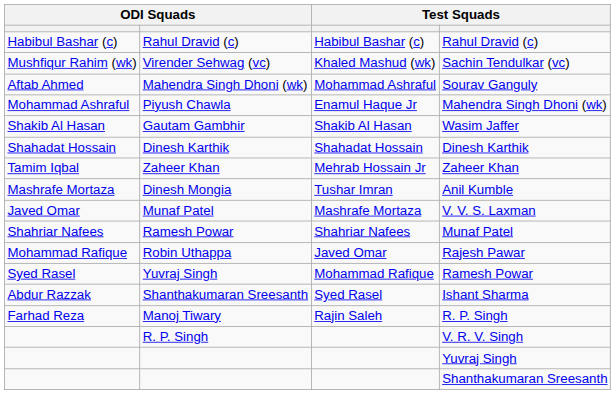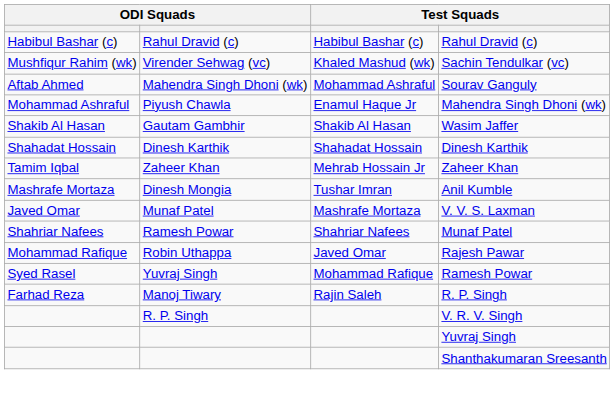- row: Abdur Razzak | Shanthakumaran Sreesanth | Syed Rasel | Ishant Sharma
